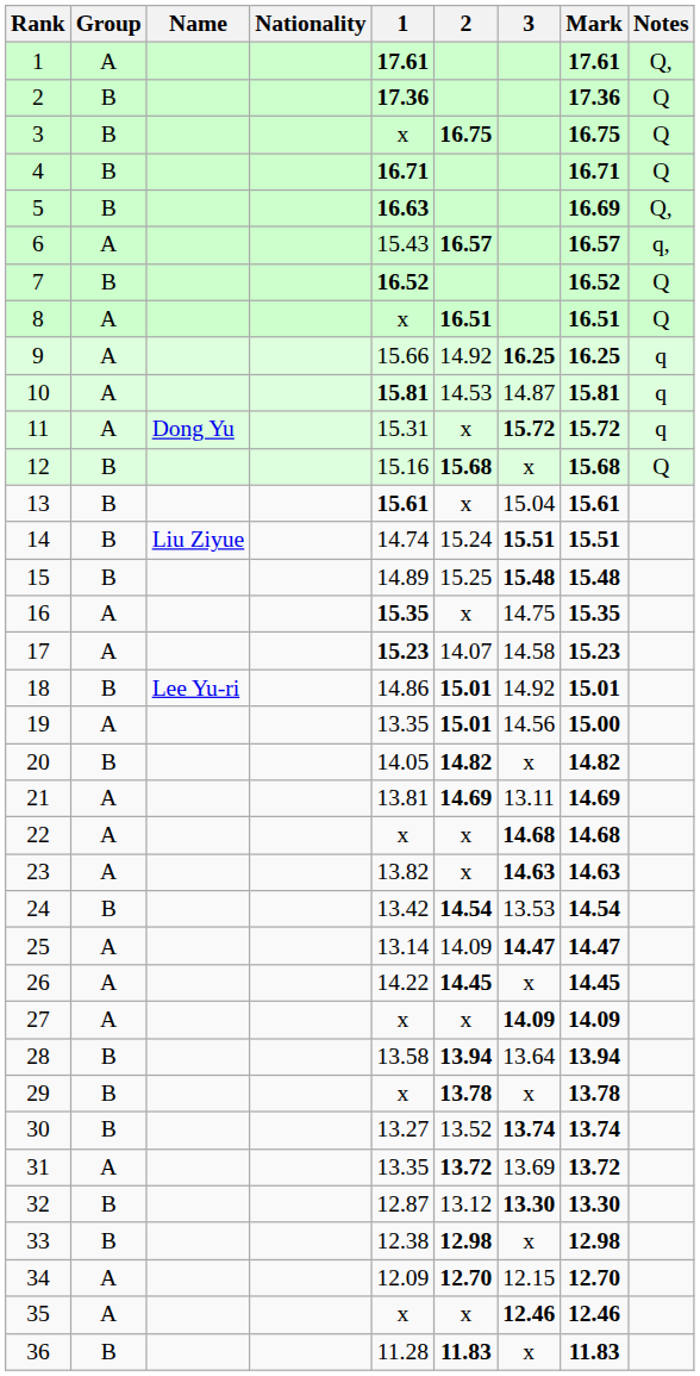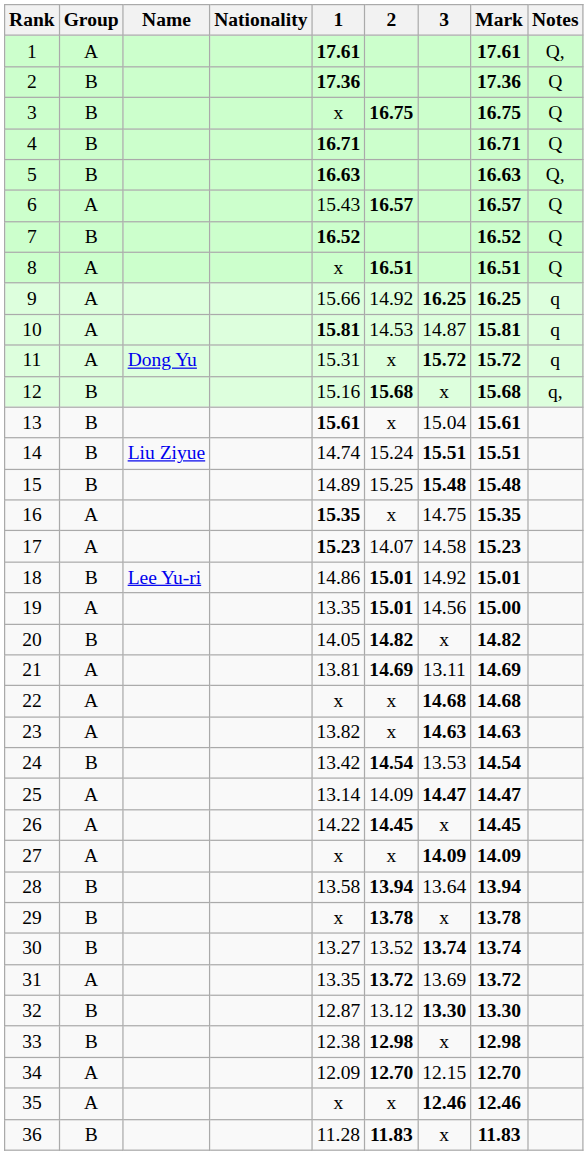5 | Mark: 16.69 -> 16.63
6 | Notes: q, -> Q
12 | Notes: Q -> q,
